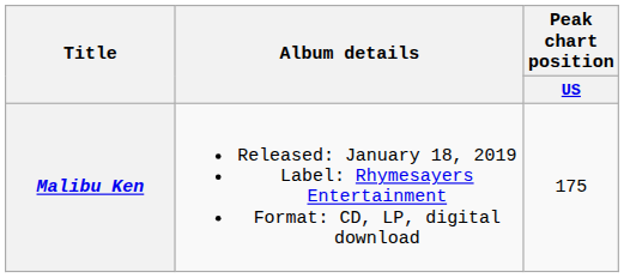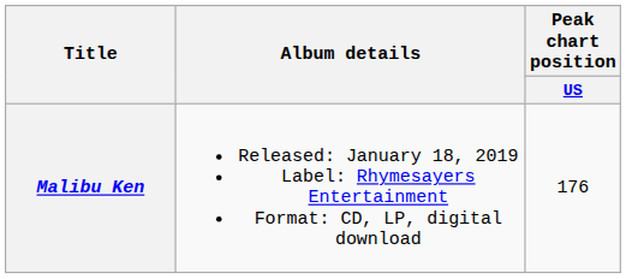Malibu Ken | Peak chart position / US: 175 -> 176
